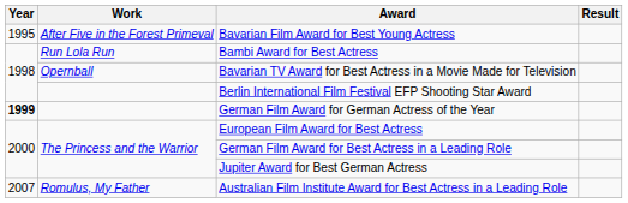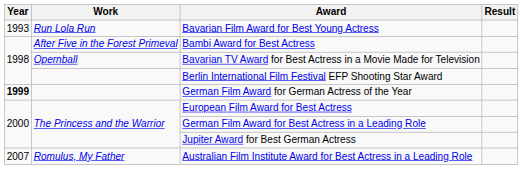Bavarian Film Award for Best Young Actress | Year: 1995 -> 1993
Bavarian Film Award for Best Young Actress | Work: After Five in the Forest Primeval -> Run Lola Run
Bambi Award for Best Actress | Work: Run Lola Run -> After Five in the Forest Primeval
